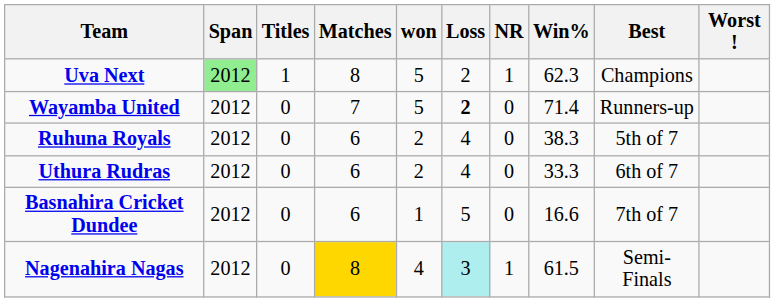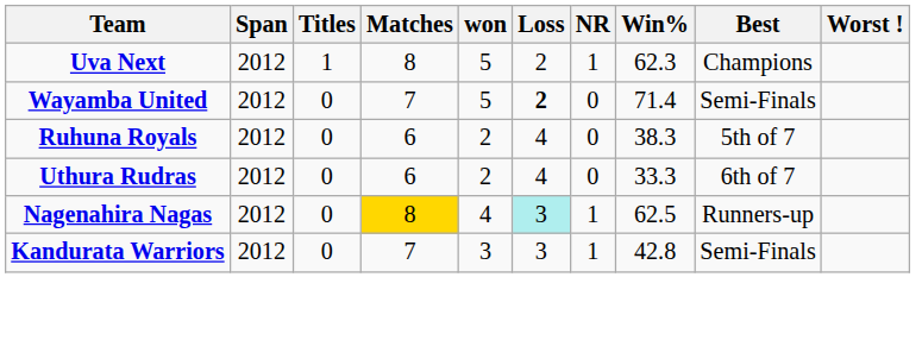Uva Next | Span: lightgreen background -> no background
Wayamba United | Best: Runners-up -> Semi-Finals
- row: Basnahira Cricket Dundee | 2012 | 0 | 6 | 1 | 5 | 0 | 16.6 | 7th of 7
Nagenahira Nagas | Win%: 61.5 -> 62.5
Nagenahira Nagas | Best: Semi-Finals -> Runners-up
+ row: Kandurata Warriors | 2012 | 0 | 7 | 3 | 3 | 1 | 42.8 | Semi-Finals
